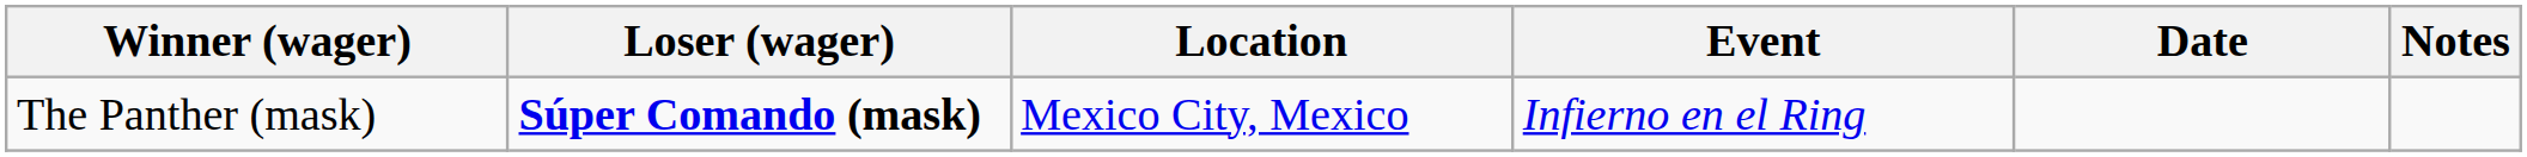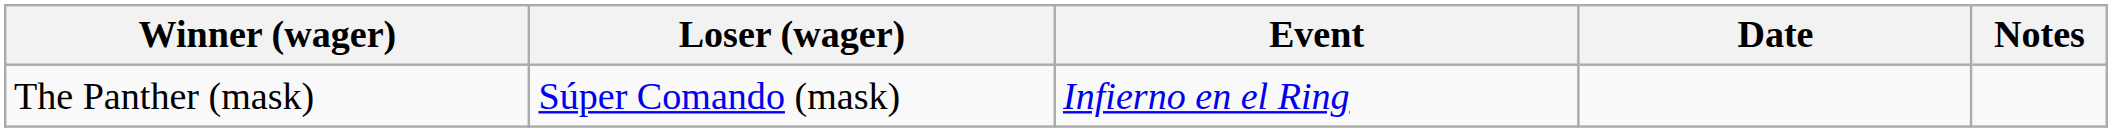- column: Location | Mexico City, Mexico
The Panther (mask) | Loser (wager): bold -> normal
